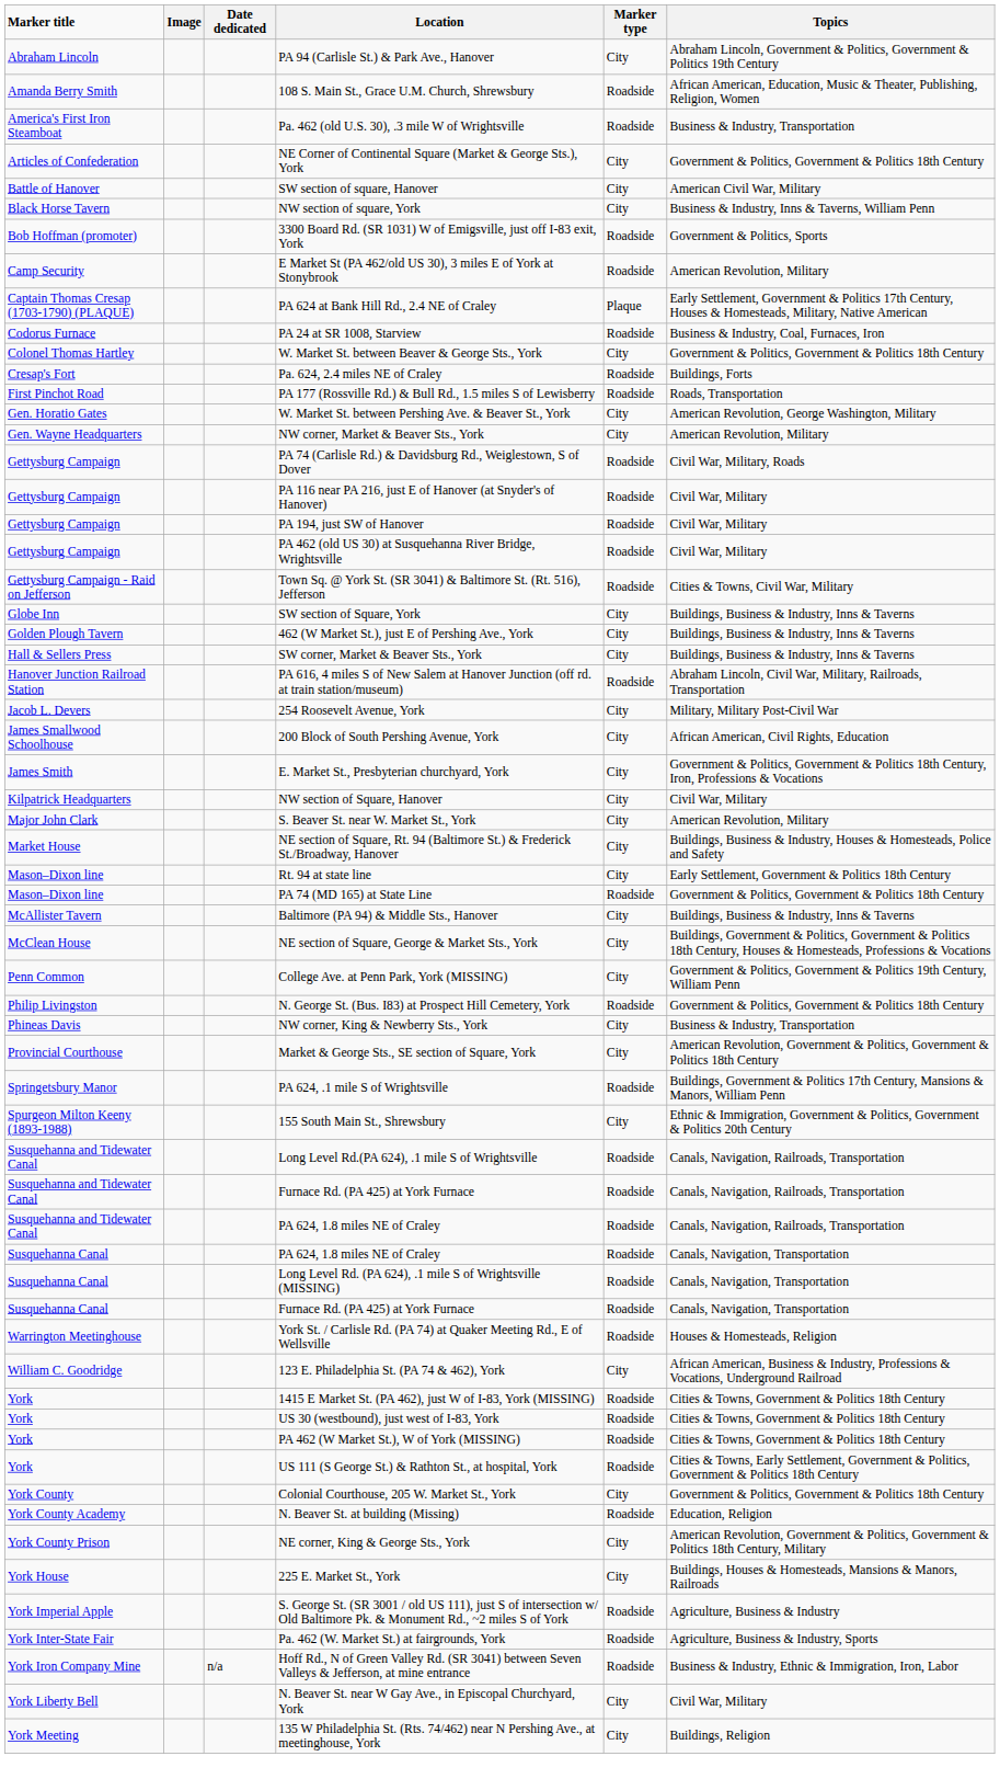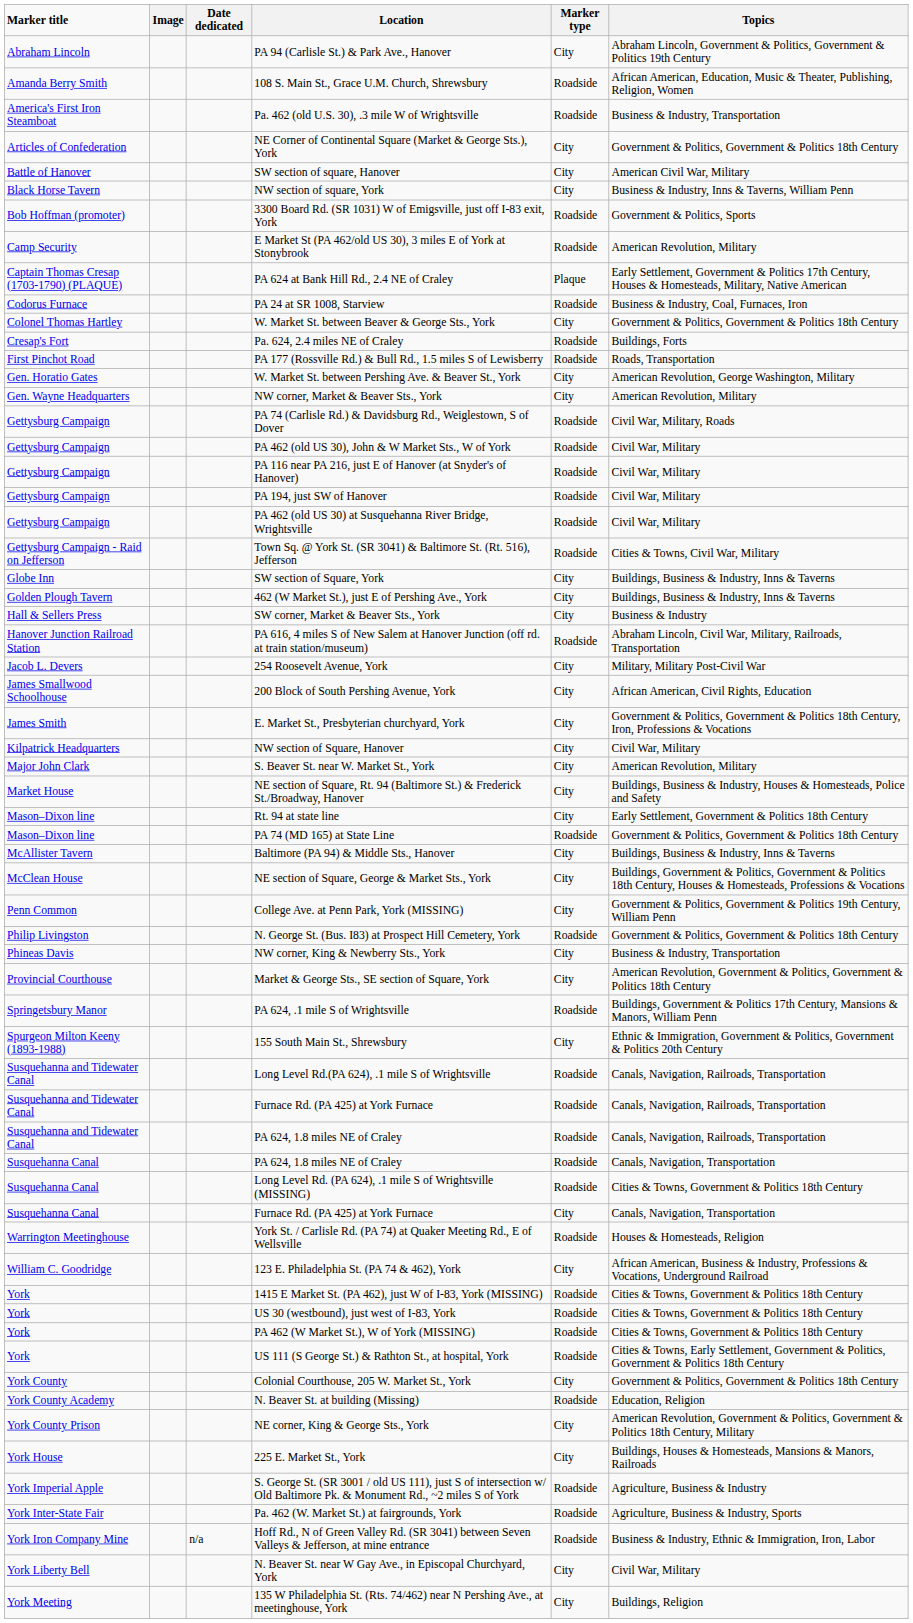+ row: Gettysburg Campaign | PA 462 (old US 30), John & W Market Sts., W of York | Roadside | Civil War, Military
SW corner, Market & Beaver Sts., York | Topics: Buildings, Business & Industry, Inns & Taverns -> Business & Industry
Long Level Rd. (PA 624), .1 mile S of Wrightsville (MISSING) | Topics: Canals, Navigation, Transportation -> Cities & Towns, Government & Politics 18th Century
Susquehanna Canal / Furnace Rd. (PA 425) at York Furnace | Marker type: Roadside -> City
